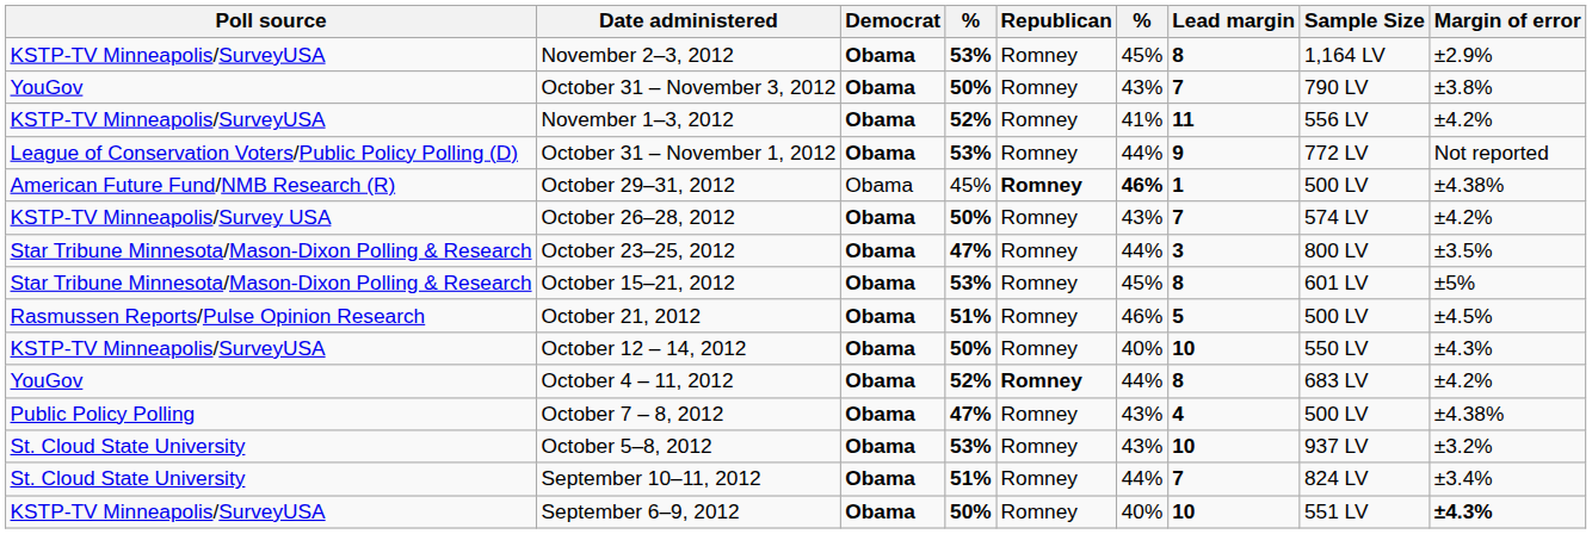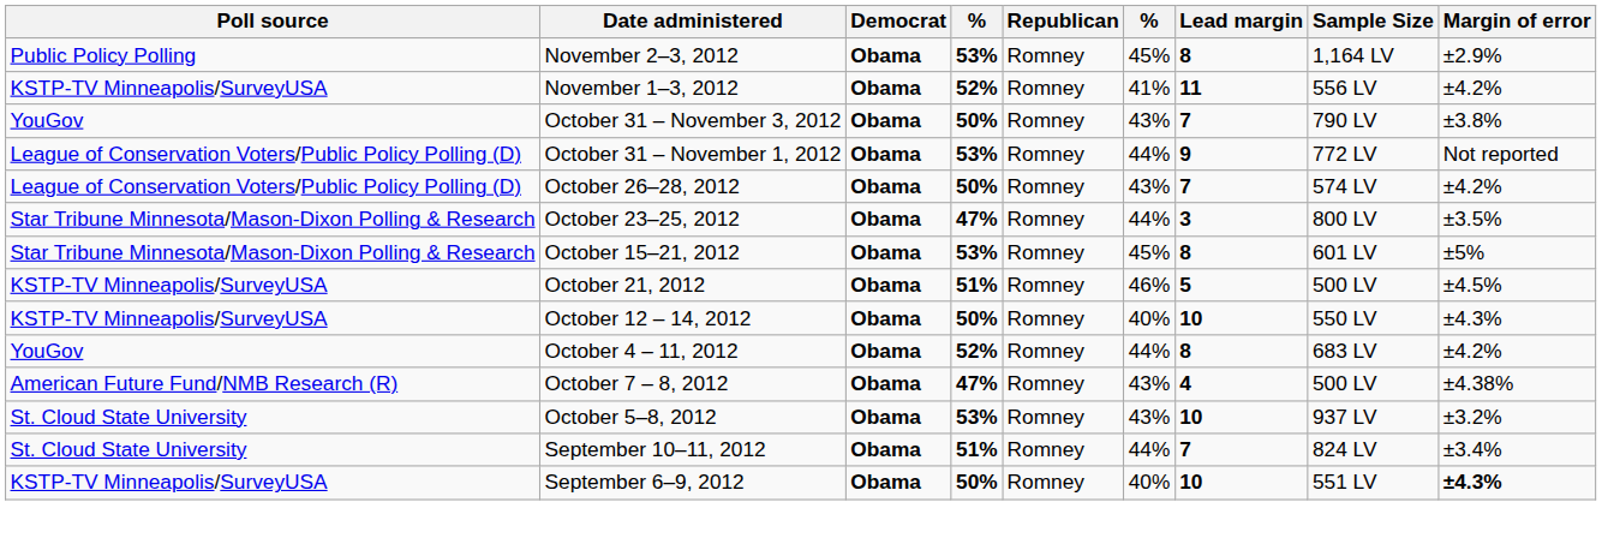November 2–3, 2012 | Poll source: KSTP-TV Minneapolis/SurveyUSA -> Public Policy Polling
rows swapped: November 1–3, 2012 <-> October 31 – November 3, 2012
- row: American Future Fund/NMB Research (R) | October 29–31, 2012 | Obama | 45% | Romney | 46% | 1 | 500 LV | ±4.38%
October 26–28, 2012 | Poll source: KSTP-TV Minneapolis/Survey USA -> League of Conservation Voters/Public Policy Polling (D)
October 21, 2012 | Poll source: Rasmussen Reports/Pulse Opinion Research -> KSTP-TV Minneapolis/SurveyUSA
October 4 – 11, 2012 | Republican: bold -> normal
October 7 – 8, 2012 | Poll source: Public Policy Polling -> American Future Fund/NMB Research (R)
